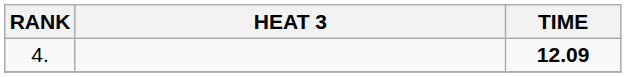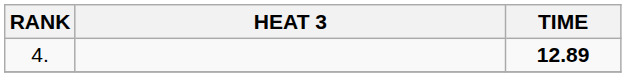4. | TIME: 12.09 -> 12.89
